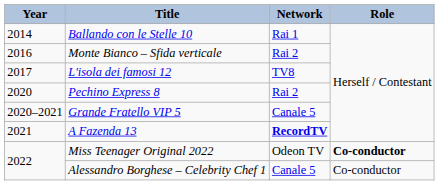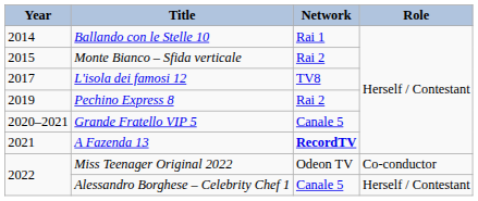Monte Bianco – Sfida verticale | Year: 2016 -> 2015
Pechino Express 8 | Year: 2020 -> 2019
Miss Teenager Original 2022 | Role: bold -> normal
Alessandro Borghese – Celebrity Chef 1 | Role: Co-conductor -> Herself / Contestant
